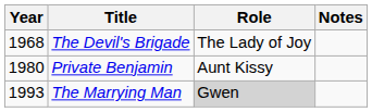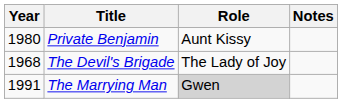rows swapped: The Devil's Brigade <-> Private Benjamin
The Marrying Man | Year: 1993 -> 1991
